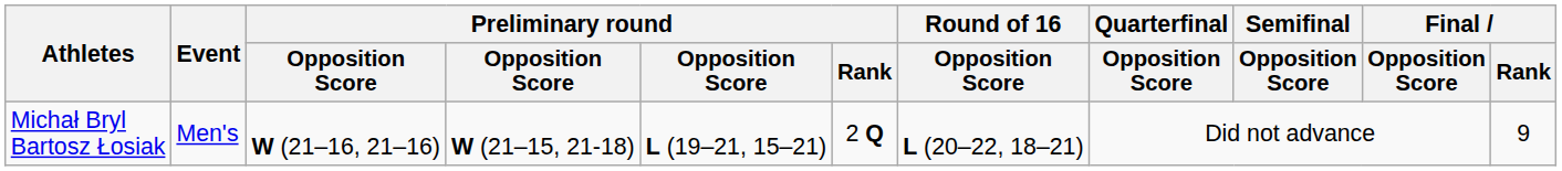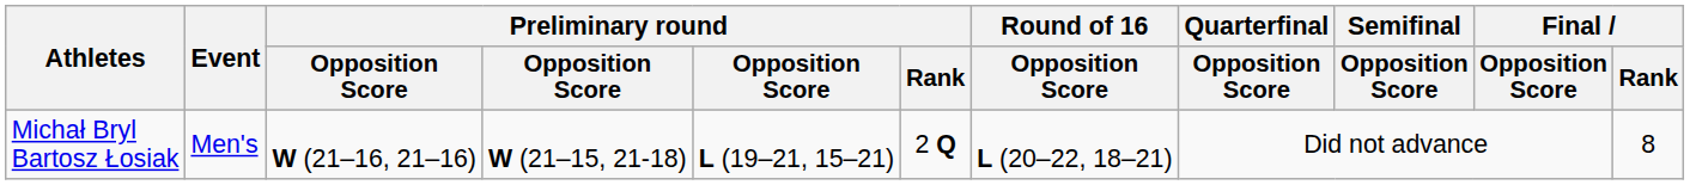Michał Bryl Bartosz Łosiak | Final / Rank: 9 -> 8
